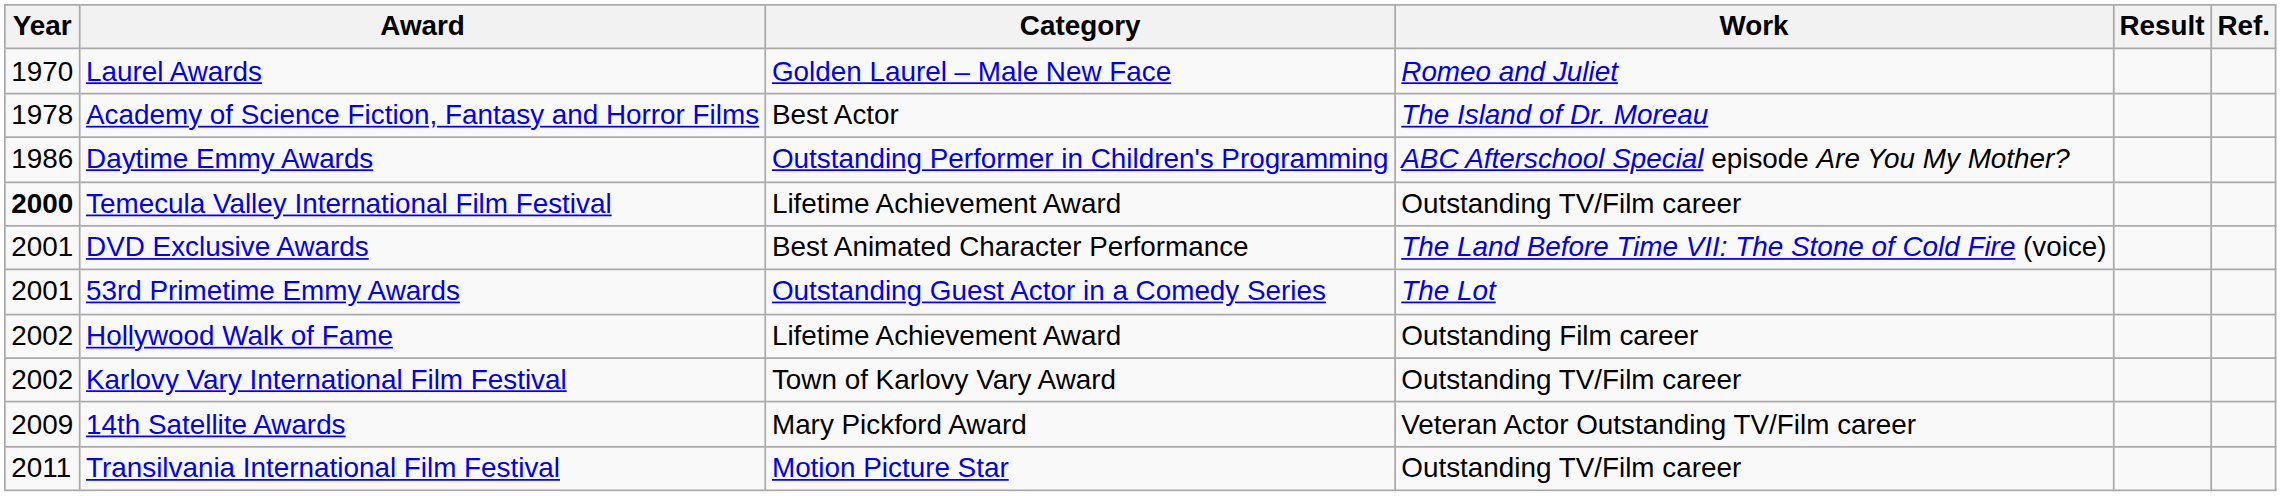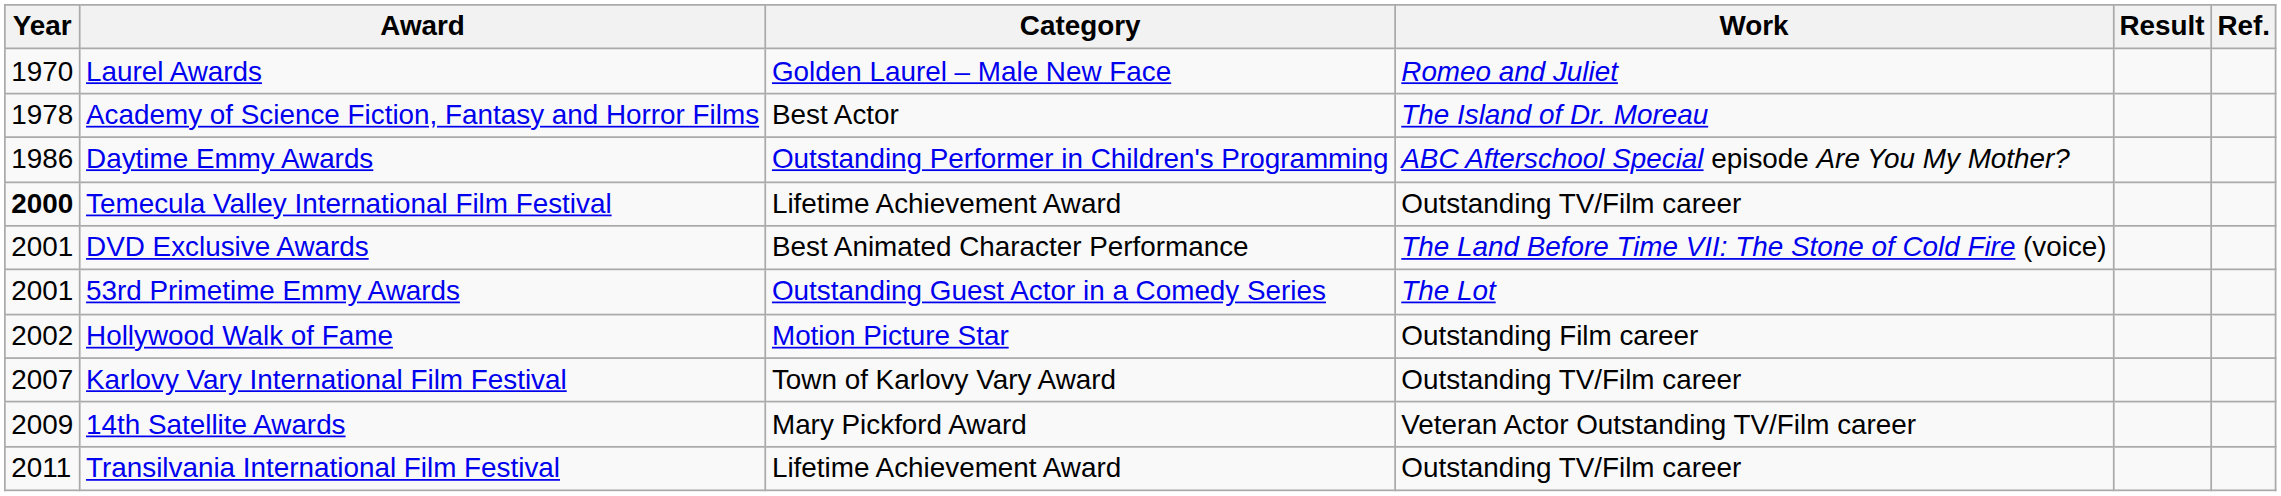Hollywood Walk of Fame | Category: Lifetime Achievement Award -> Motion Picture Star
Karlovy Vary International Film Festival | Year: 2002 -> 2007
Transilvania International Film Festival | Category: Motion Picture Star -> Lifetime Achievement Award
